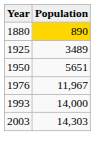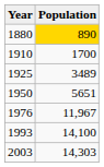+ row: 1910 | 1700
1993 | Population: 14,000 -> 14,100
